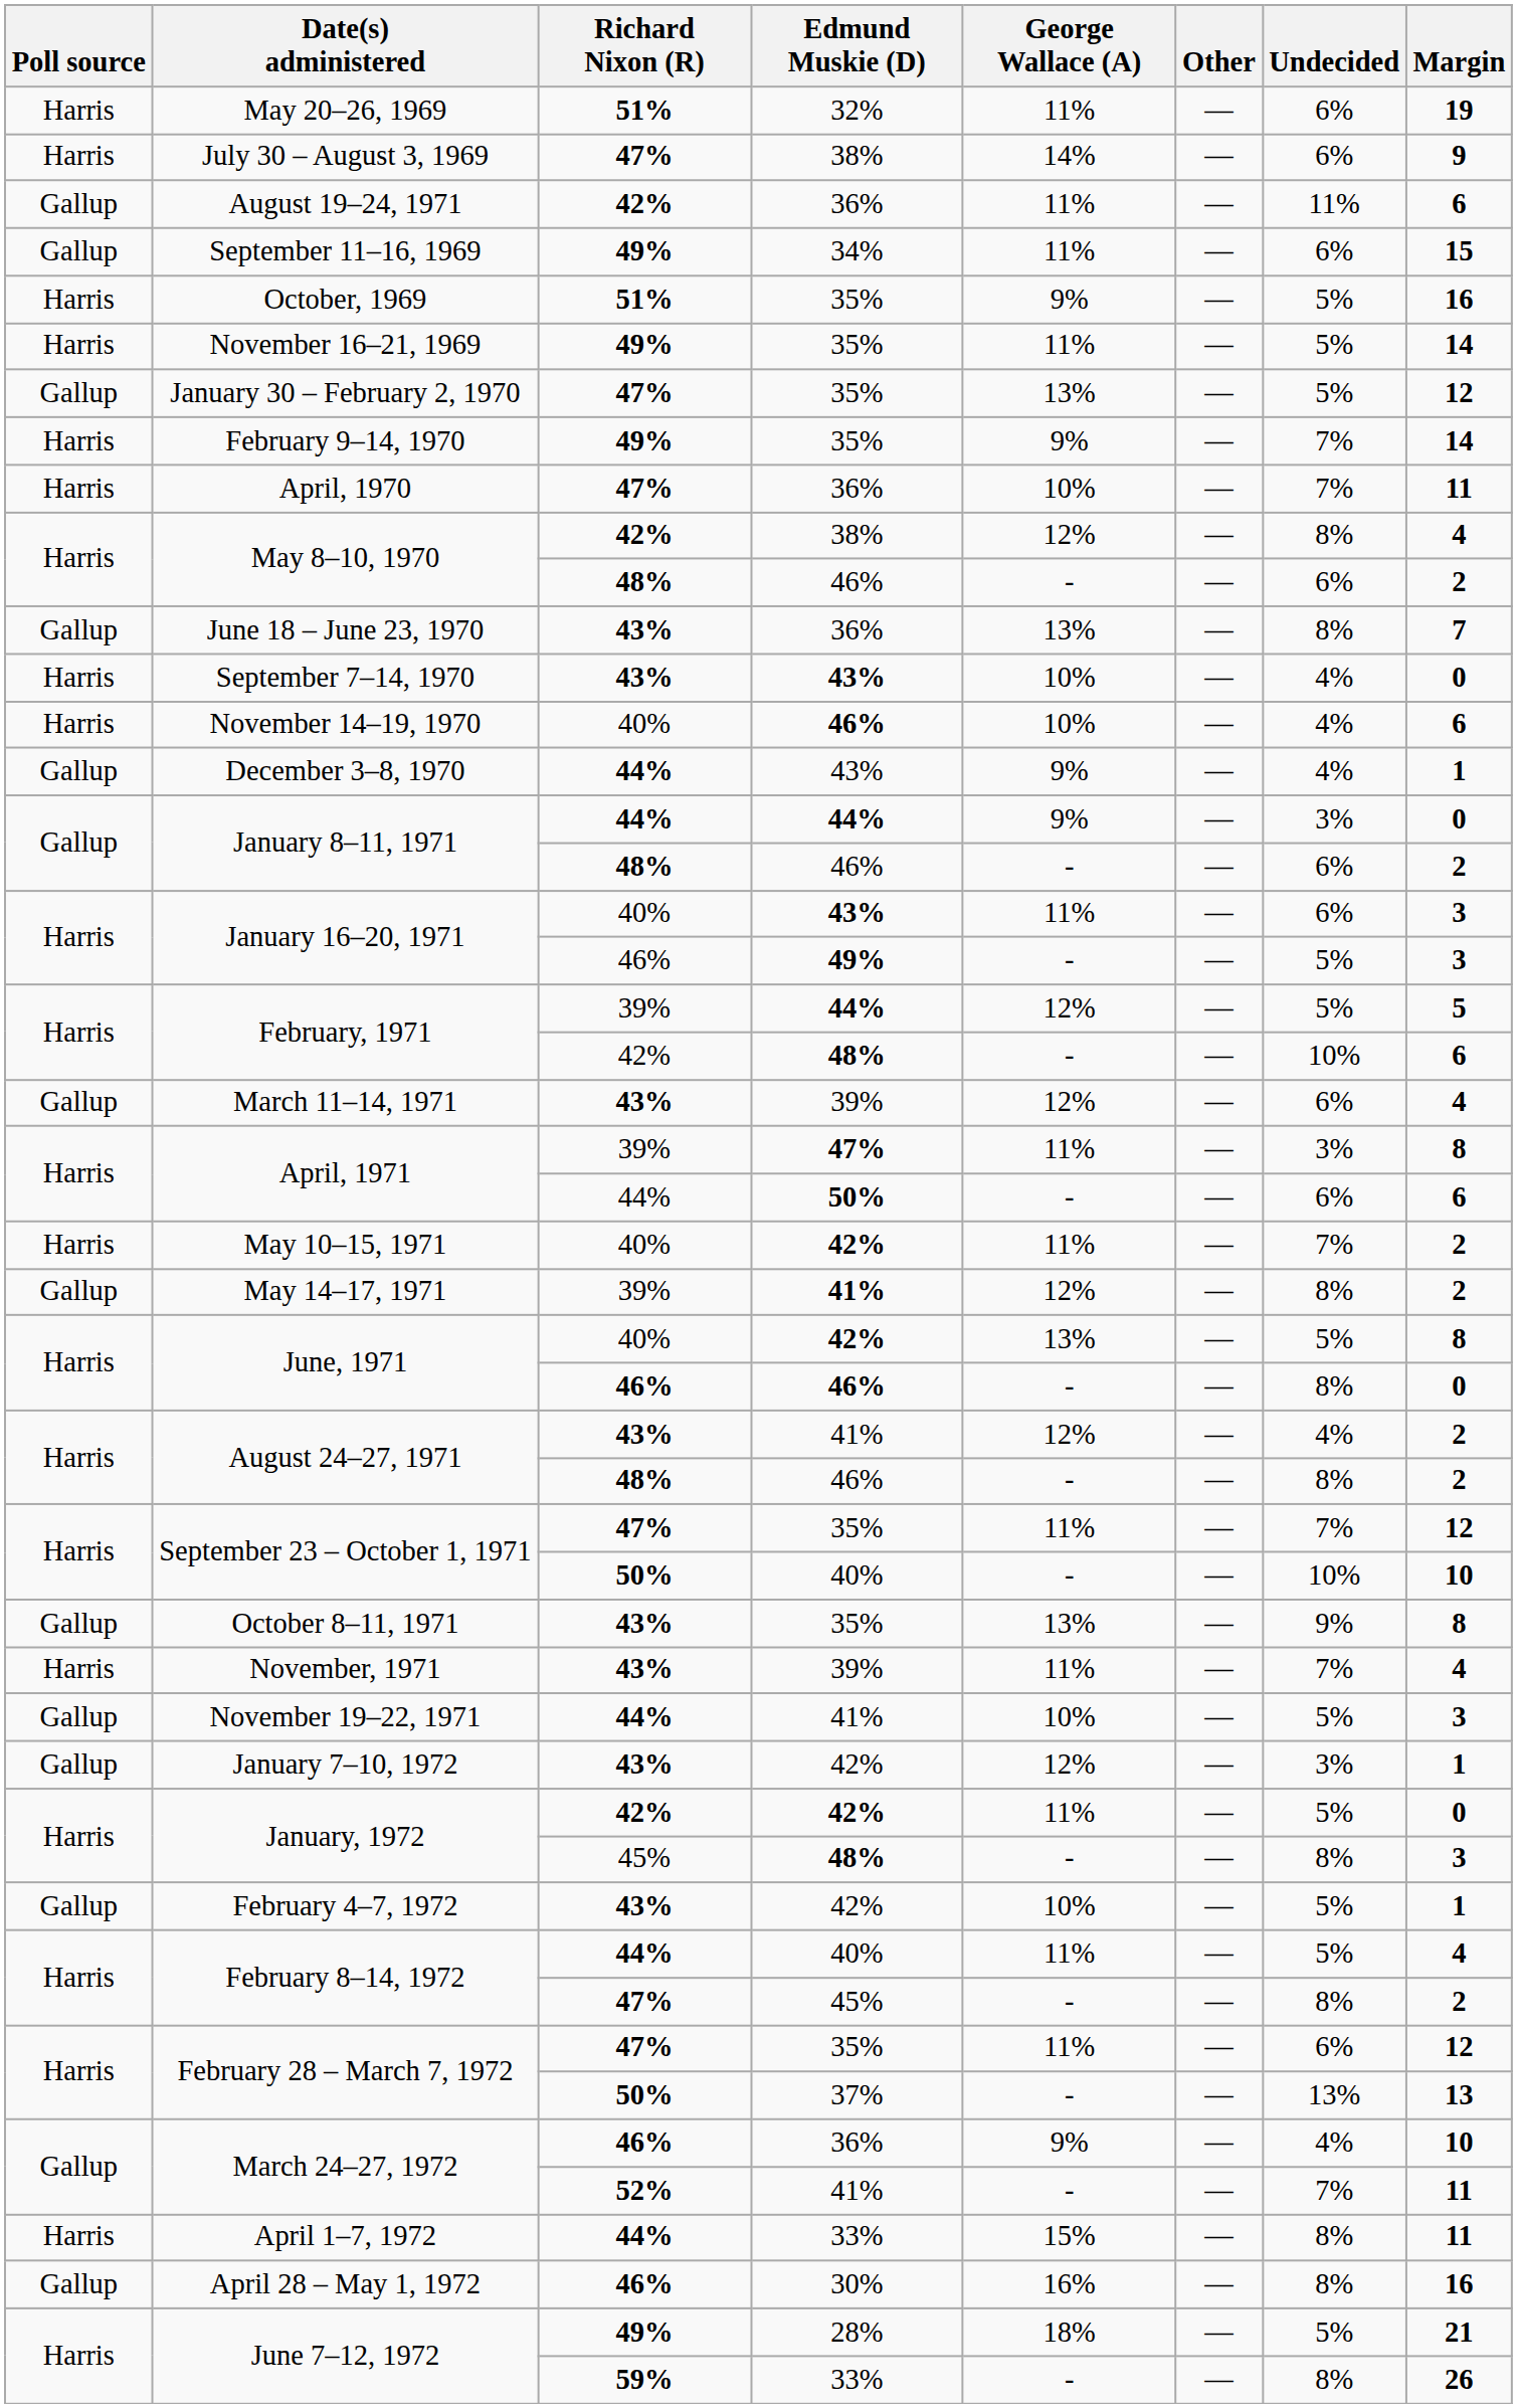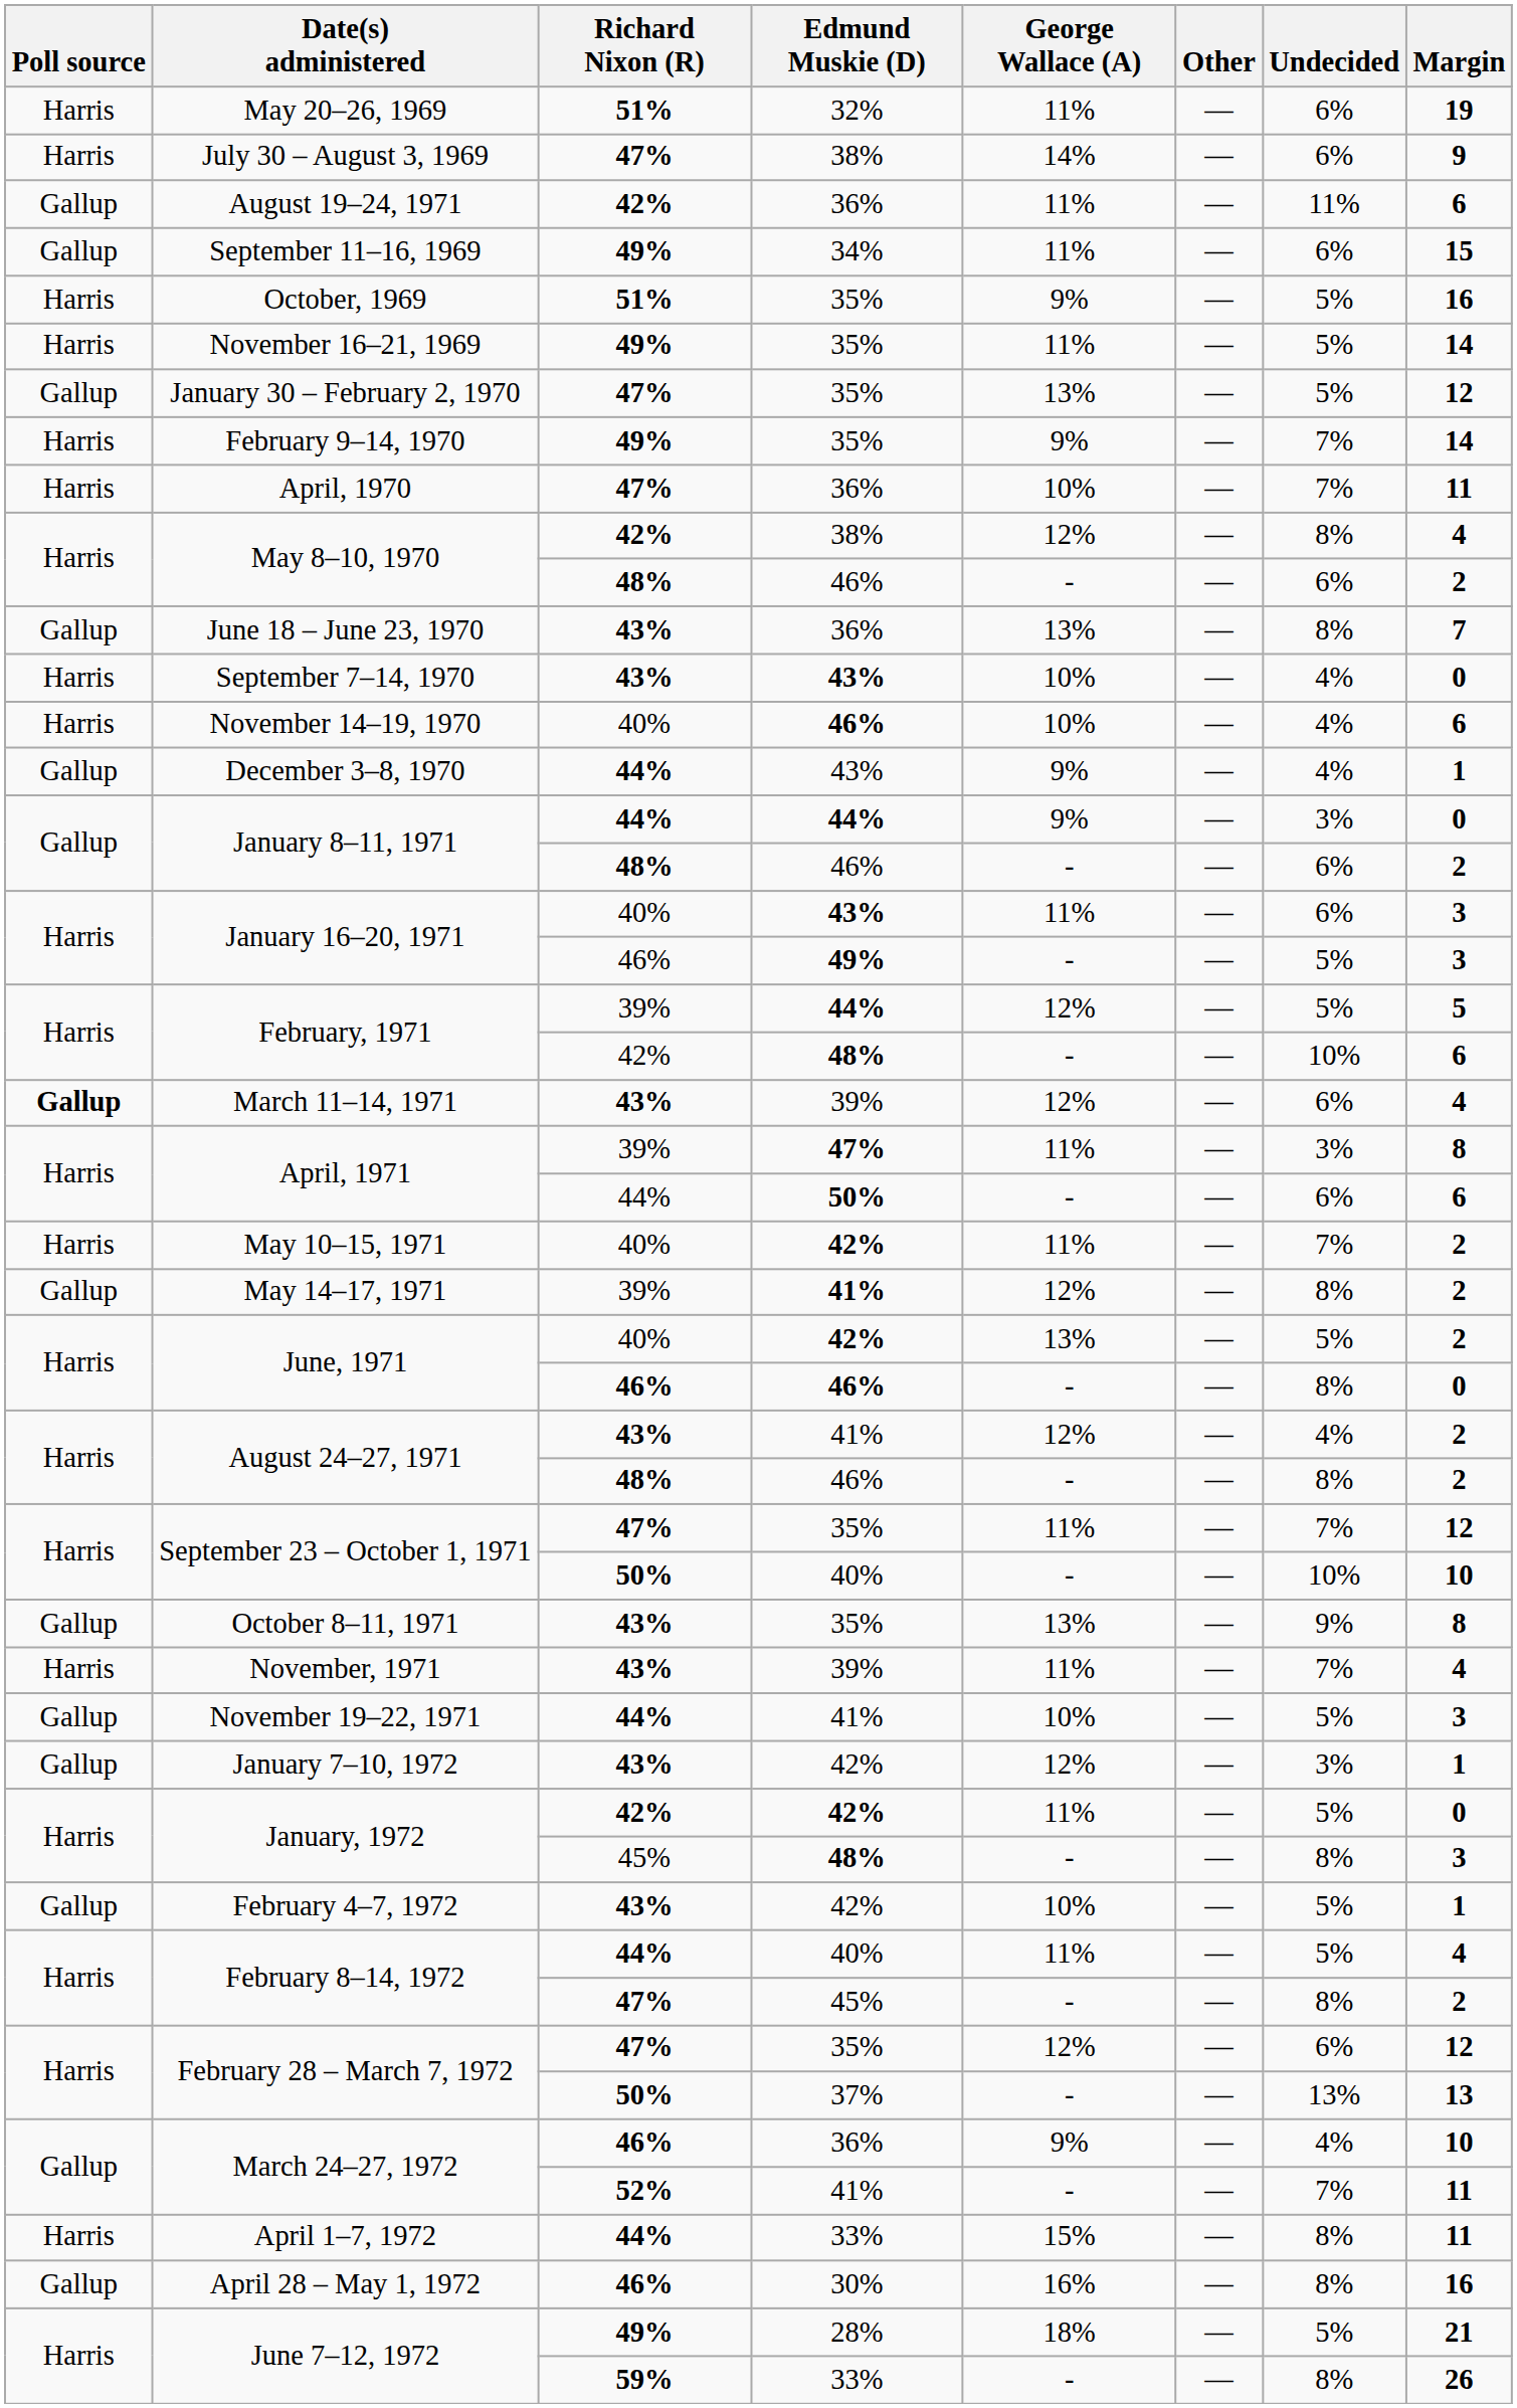March 11–14, 1971 | Poll source: normal -> bold
June, 1971 / 42% | Margin: 8 -> 2
February 28 – March 7, 1972 / 35% | George Wallace (A): 11% -> 12%
